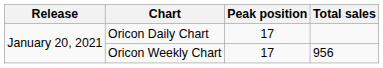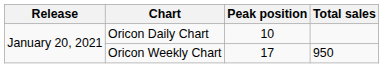Oricon Daily Chart | Peak position: 17 -> 10
Oricon Weekly Chart | Total sales: 956 -> 950
